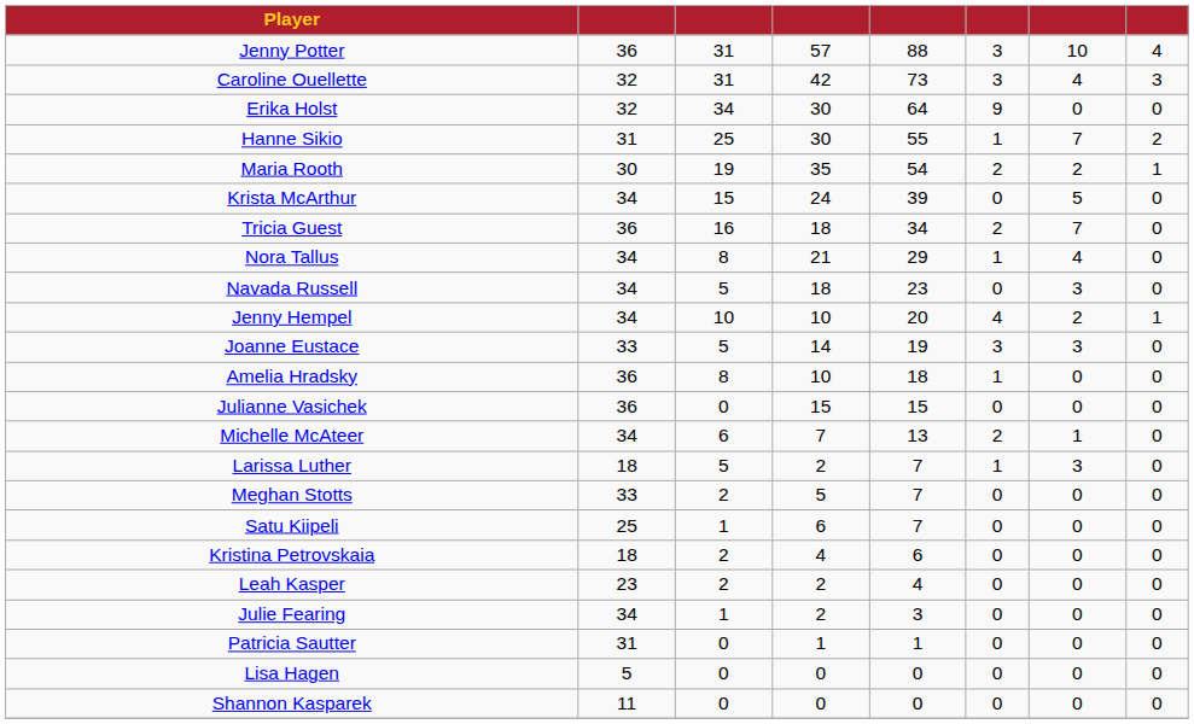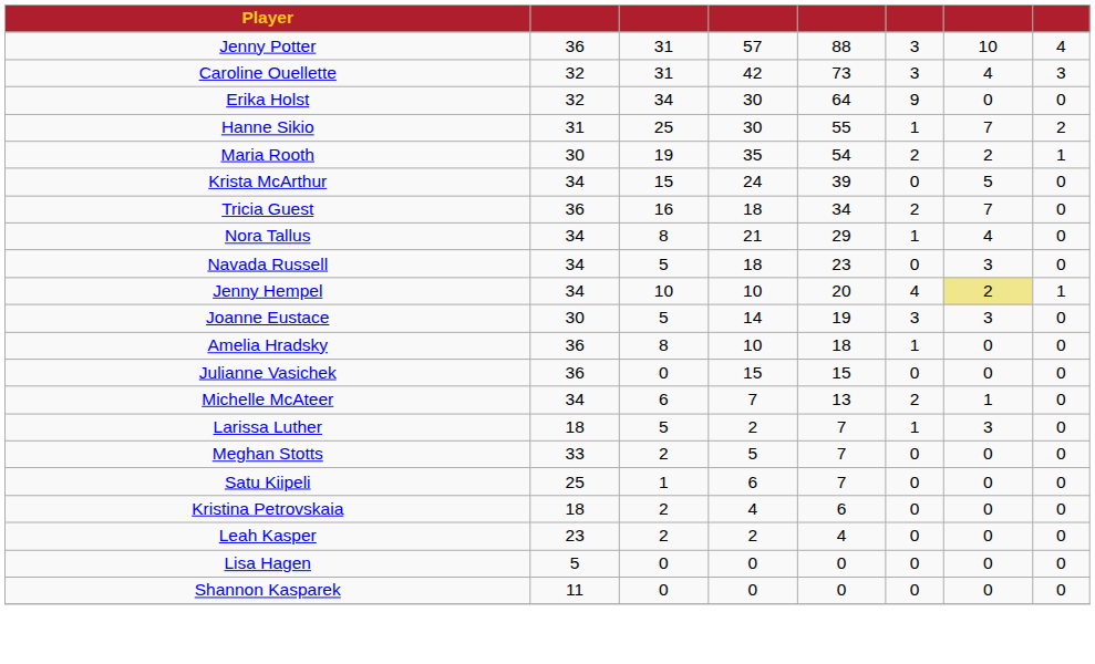Jenny Hempel | column 7: no background -> khaki background
Joanne Eustace | column 2: 33 -> 30
- row: Julie Fearing | 34 | 1 | 2 | 3 | 0 | 0 | 0
- row: Patricia Sautter | 31 | 0 | 1 | 1 | 0 | 0 | 0
